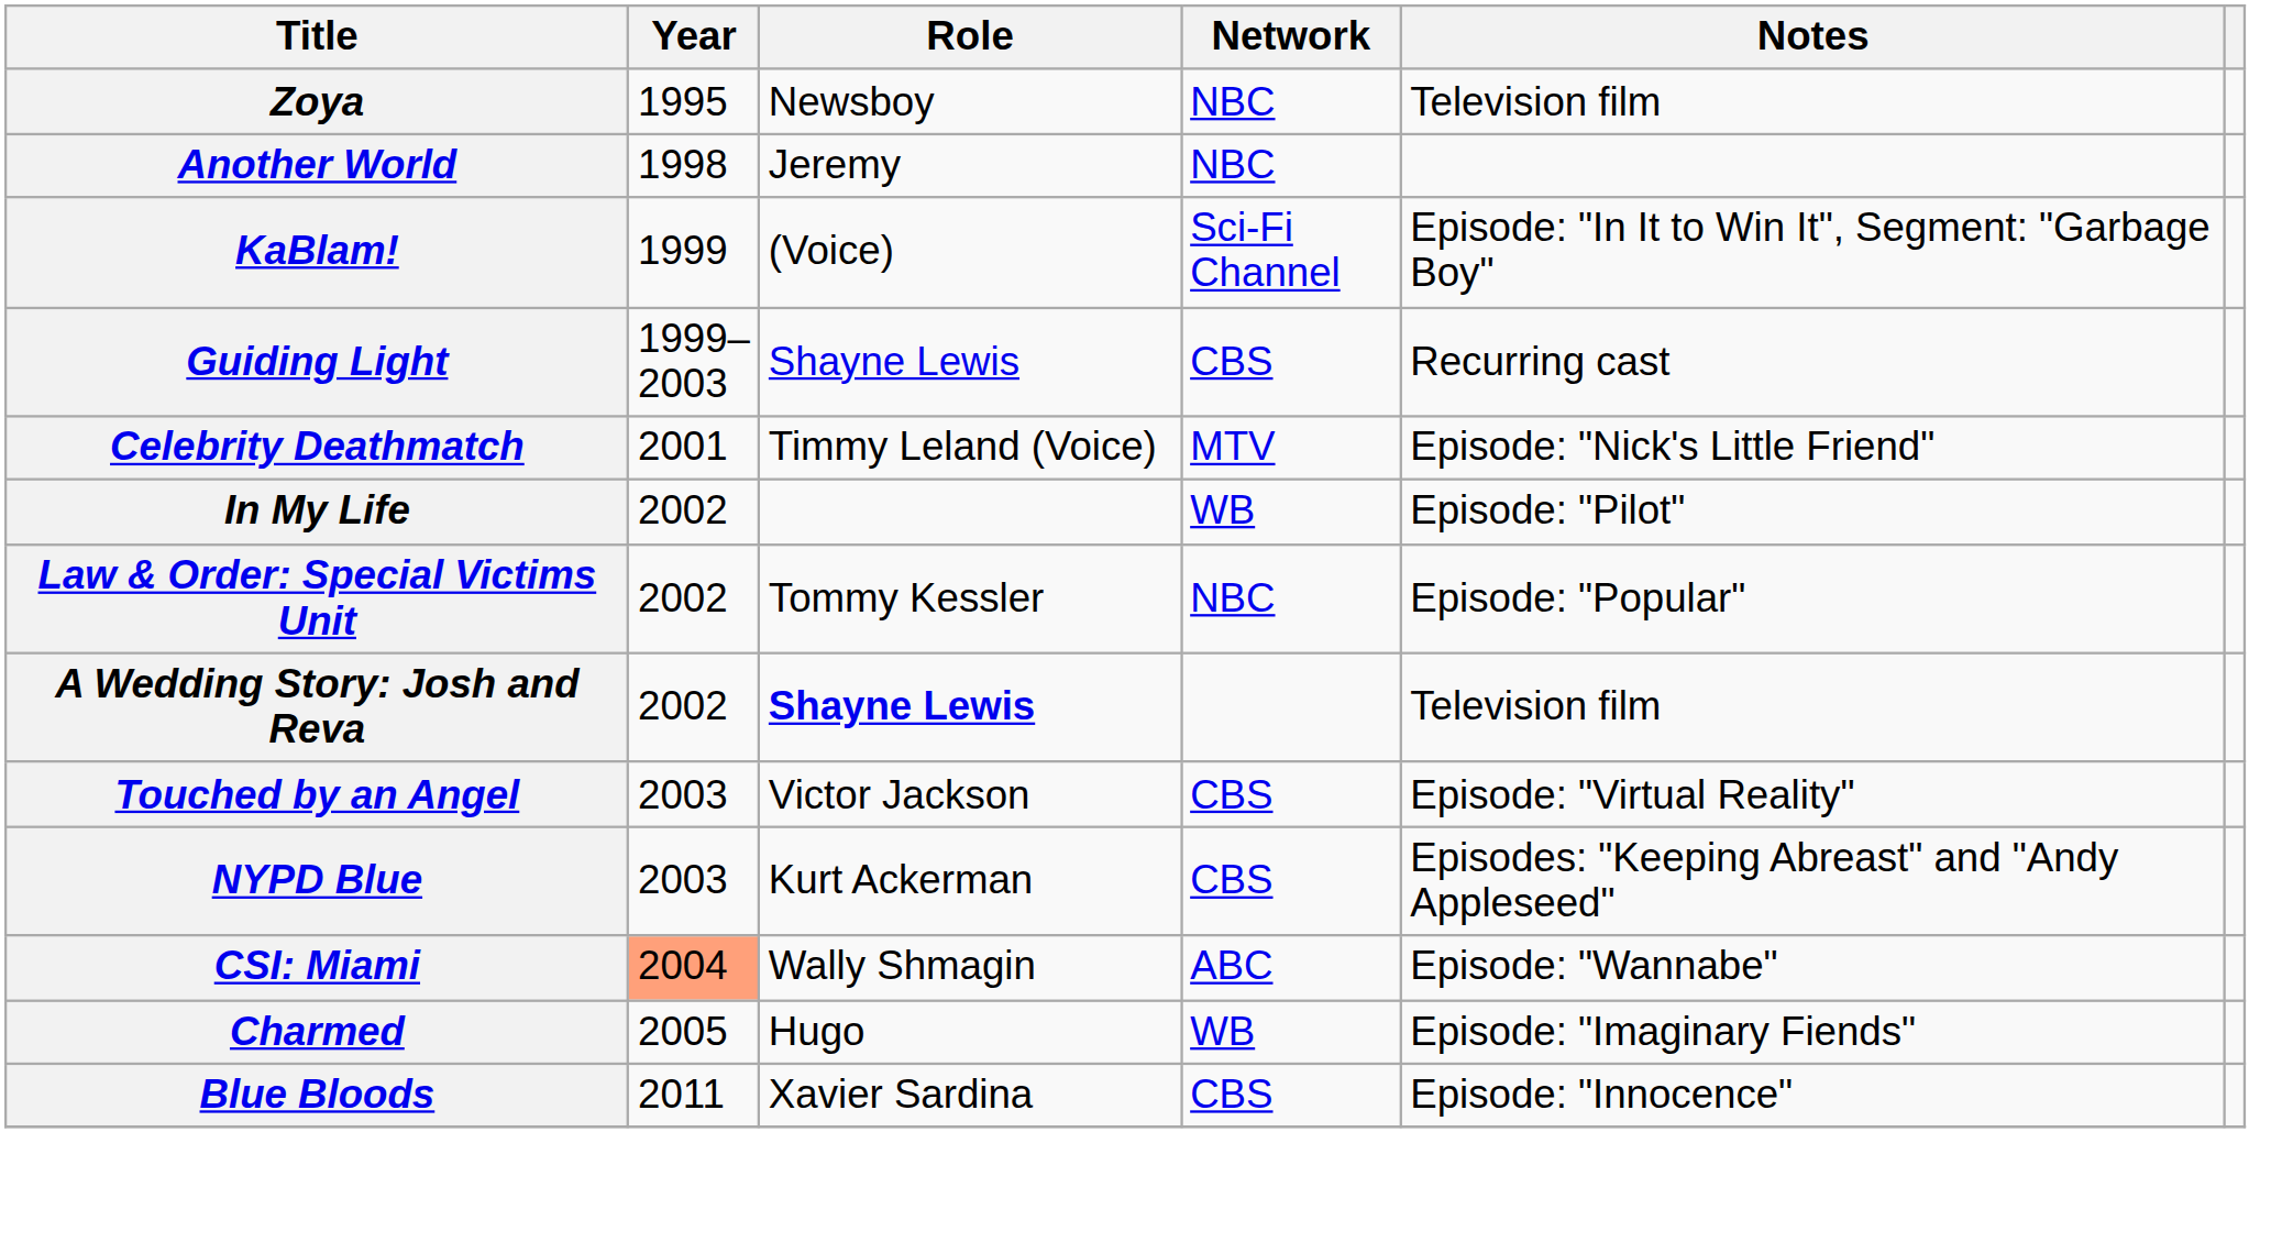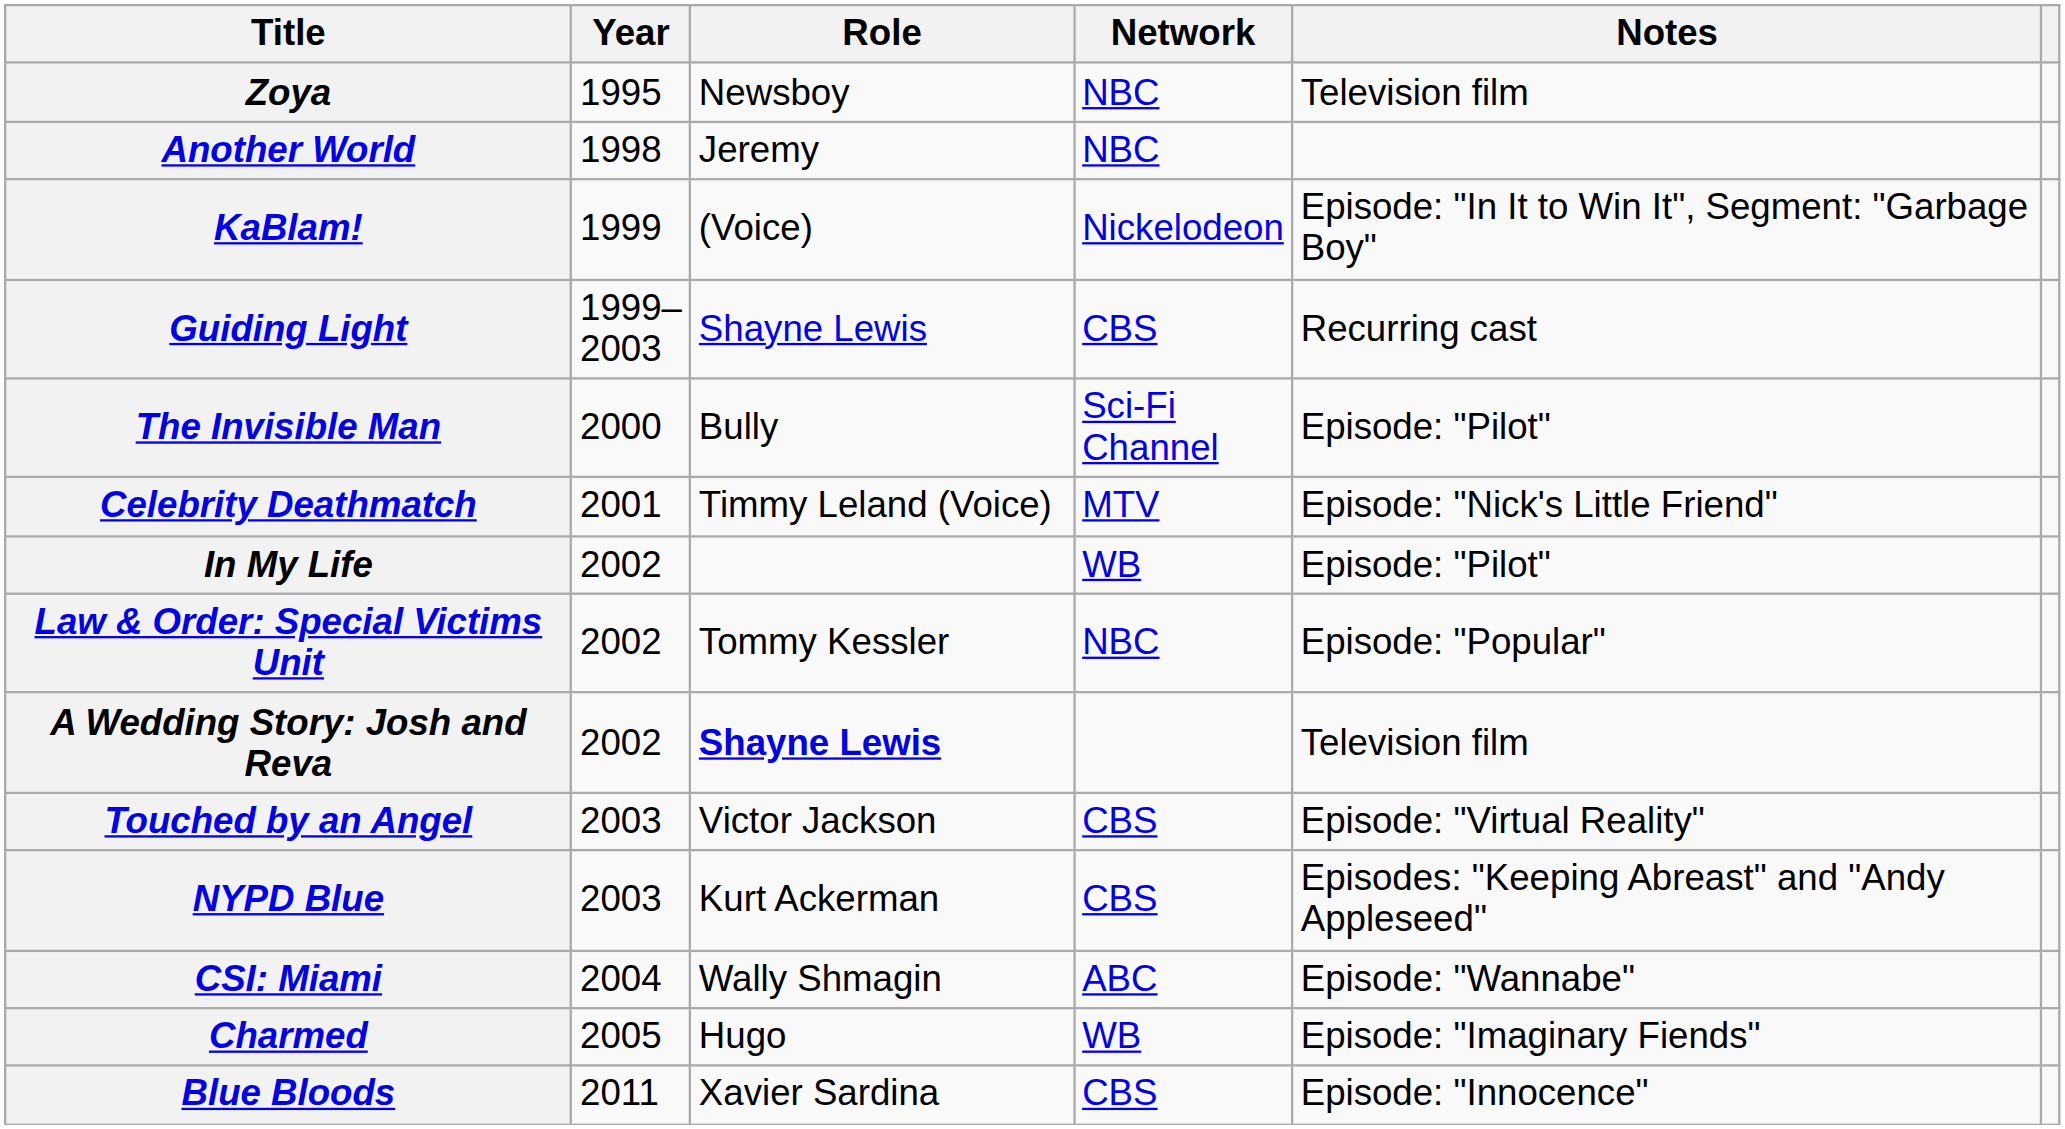KaBlam! | Network: Sci-Fi Channel -> Nickelodeon
+ row: The Invisible Man | 2000 | Bully | Sci-Fi Channel | Episode: "Pilot"
CSI: Miami | Year: lightsalmon background -> no background
